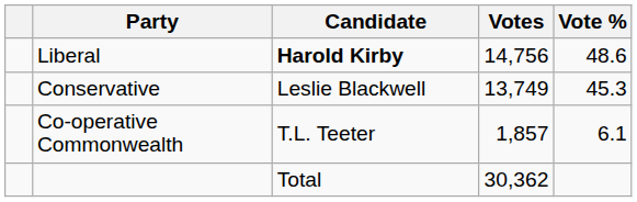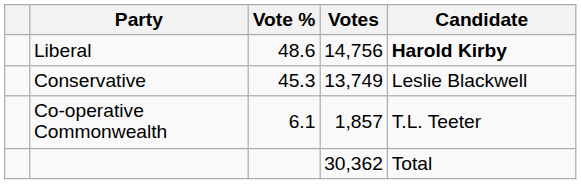columns swapped: Candidate <-> Vote %
